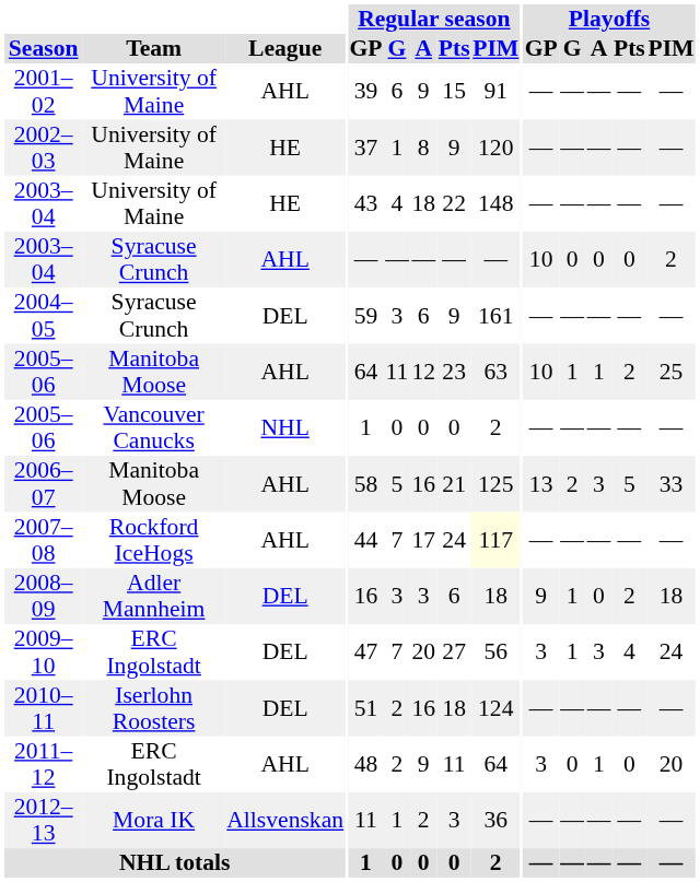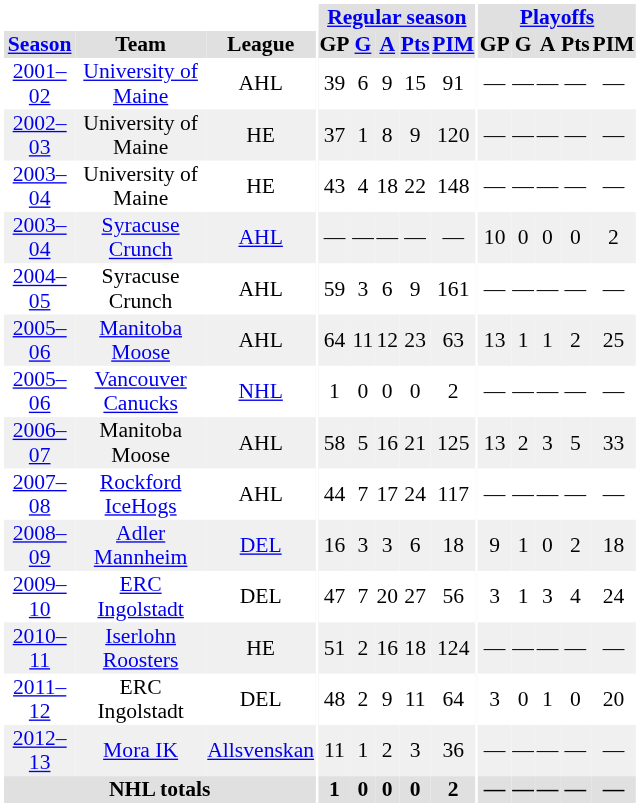2004–05 | League: DEL -> AHL
2005–06 / Manitoba Moose | Playoffs / GP: 10 -> 13
2007–08 | Regular season / PIM: lightyellow background -> no background
2010–11 | League: DEL -> HE
2011–12 | League: AHL -> DEL
